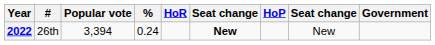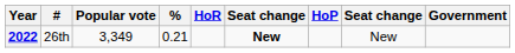2022 | Popular vote: 3,394 -> 3,349
2022 | %: 0.24 -> 0.21
